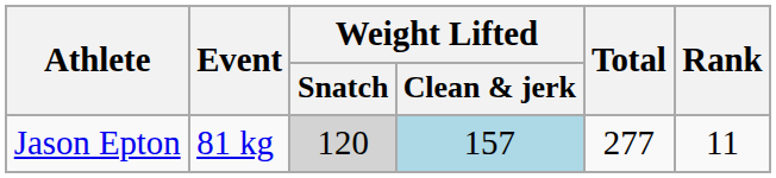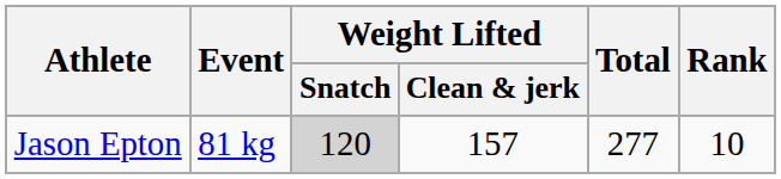Jason Epton | Weight Lifted / Clean & jerk: lightblue background -> no background
Jason Epton | Rank: 11 -> 10
